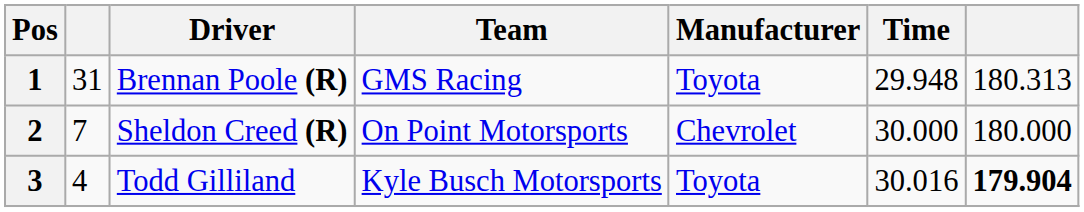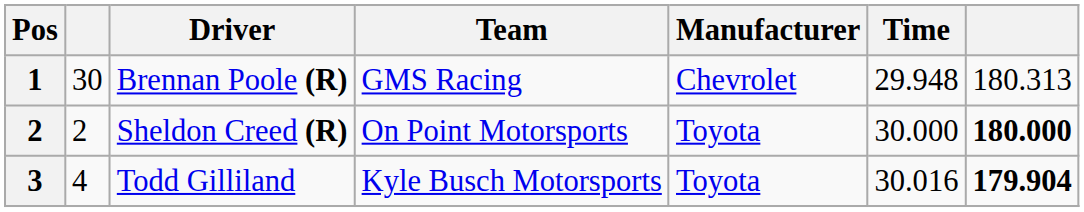Brennan Poole (R) | column 2: 31 -> 30
Brennan Poole (R) | Manufacturer: Toyota -> Chevrolet
Sheldon Creed (R) | column 2: 7 -> 2
Sheldon Creed (R) | Manufacturer: Chevrolet -> Toyota
Sheldon Creed (R) | column 7: normal -> bold
